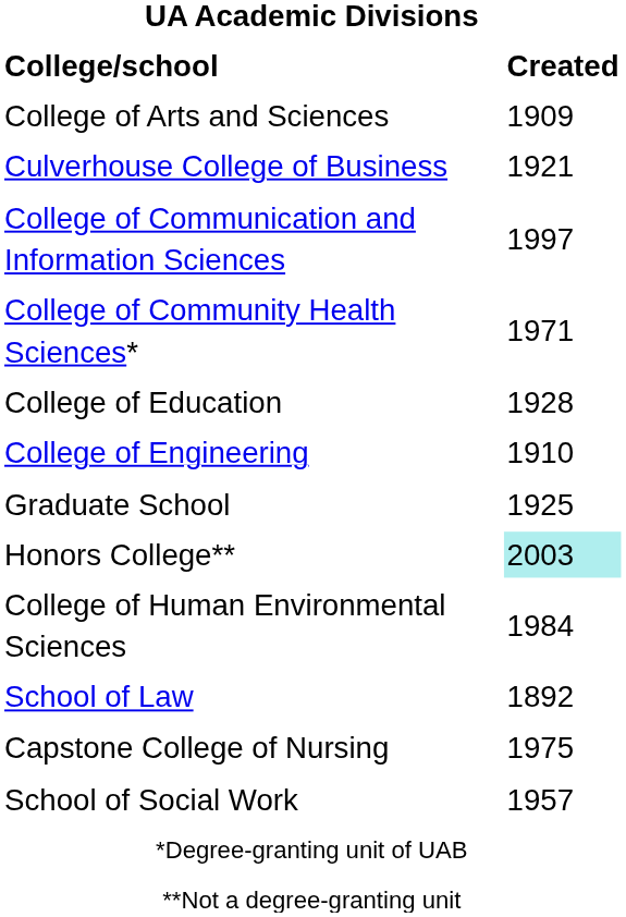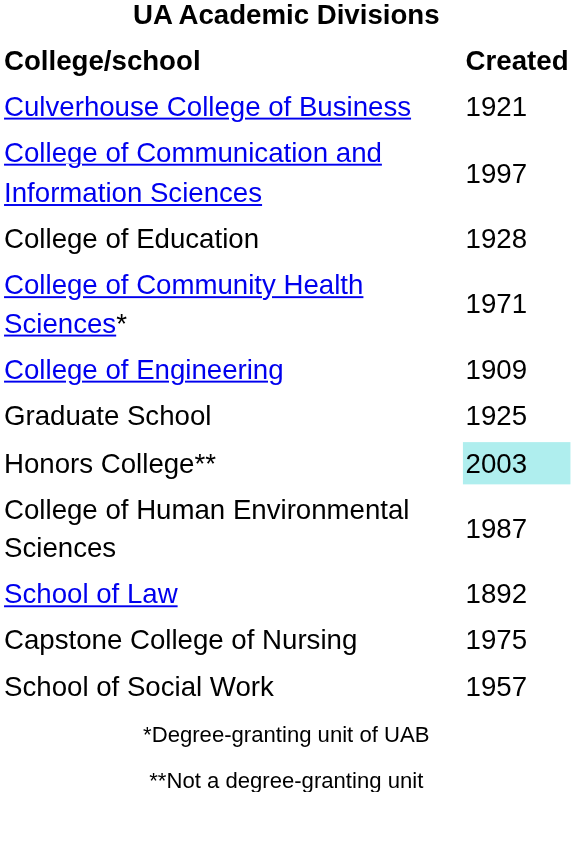- row: College of Arts and Sciences | 1909
rows swapped: College of Community Health Sciences* <-> College of Education
College of Engineering | Created: 1910 -> 1909
College of Human Environmental Sciences | Created: 1984 -> 1987
